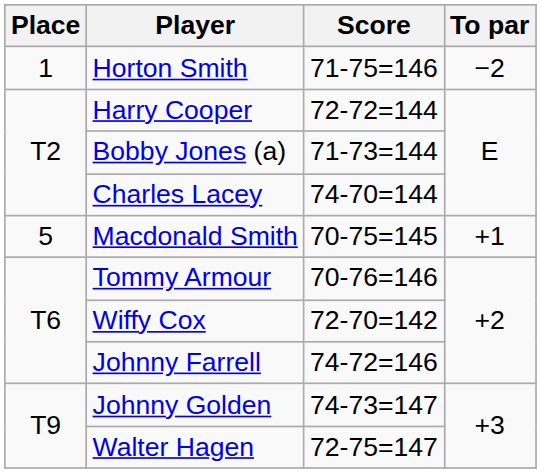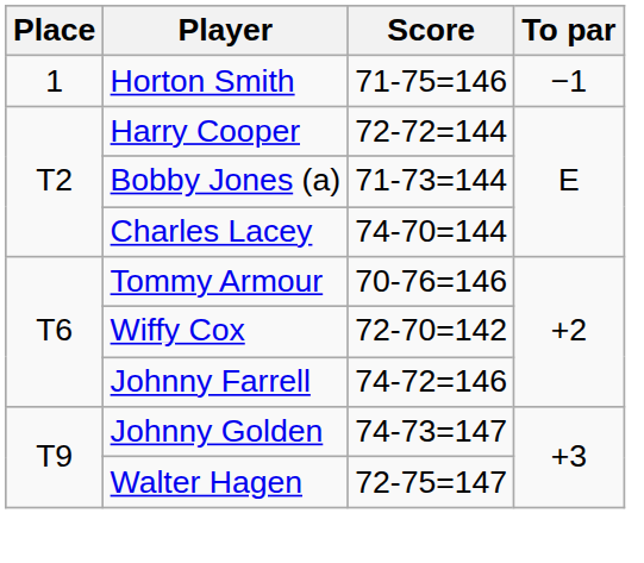Horton Smith | To par: −2 -> −1
- row: 5 | Macdonald Smith | 70-75=145 | +1
